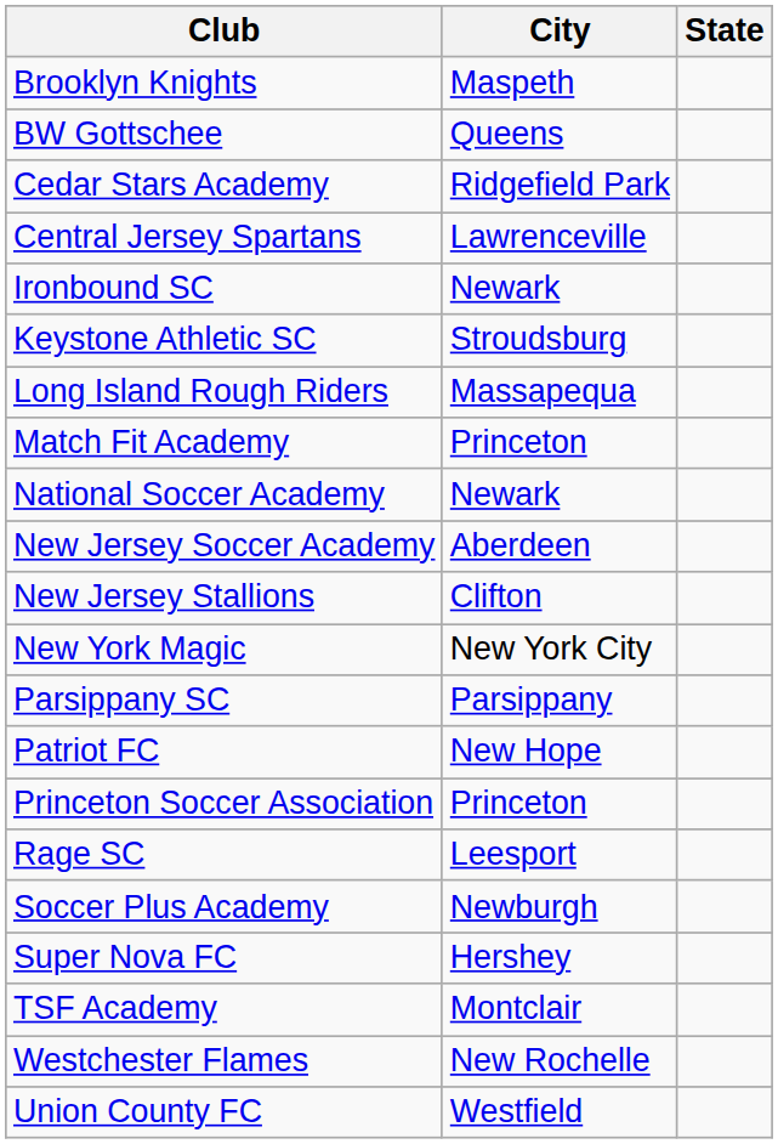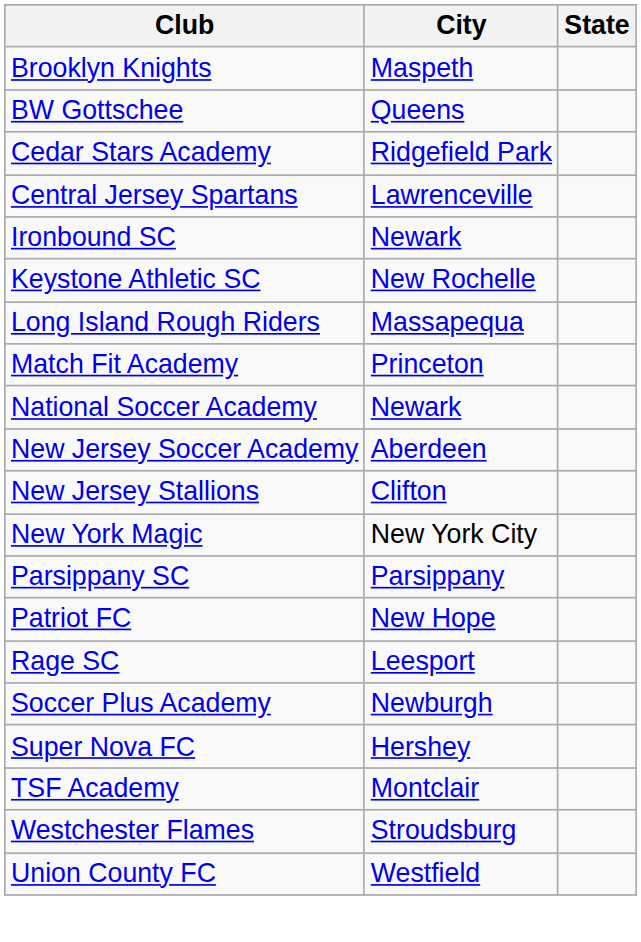Keystone Athletic SC | City: Stroudsburg -> New Rochelle
- row: Princeton Soccer Association | Princeton
Westchester Flames | City: New Rochelle -> Stroudsburg
